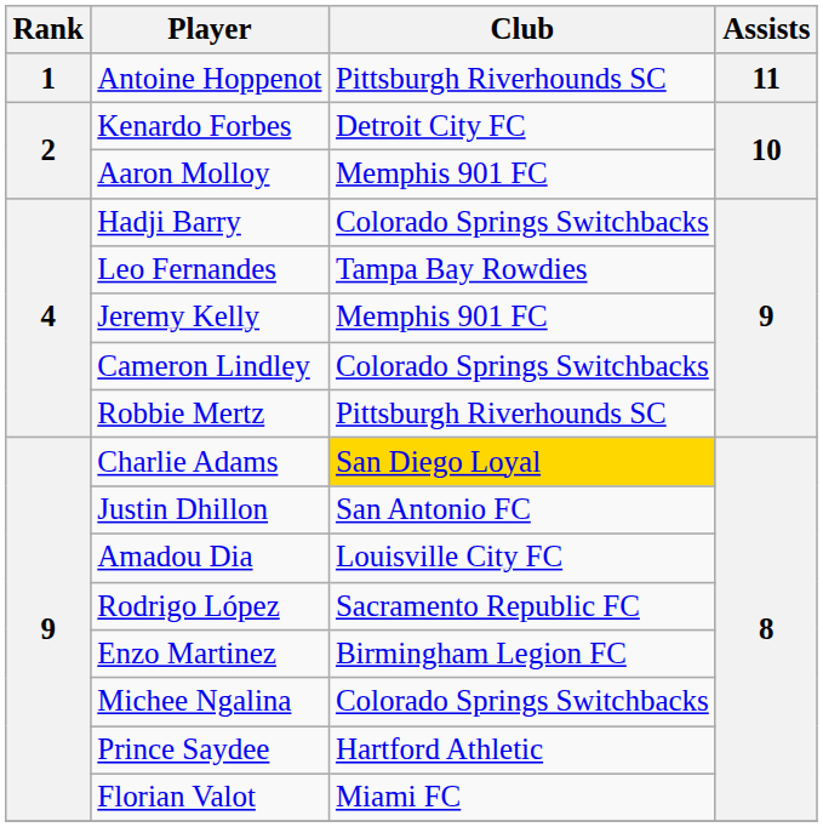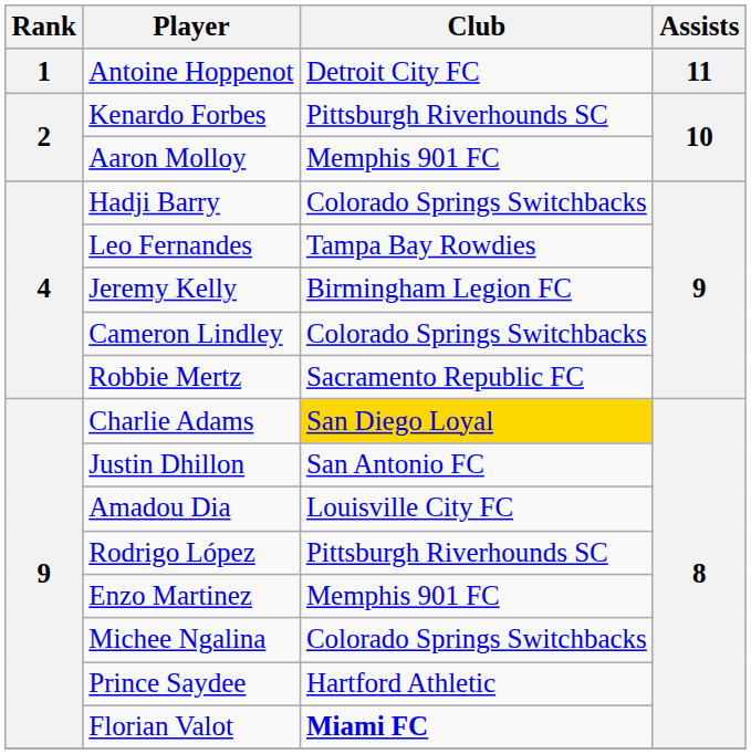Antoine Hoppenot | Club: Pittsburgh Riverhounds SC -> Detroit City FC
Kenardo Forbes | Club: Detroit City FC -> Pittsburgh Riverhounds SC
Jeremy Kelly | Club: Memphis 901 FC -> Birmingham Legion FC
Robbie Mertz | Club: Pittsburgh Riverhounds SC -> Sacramento Republic FC
Rodrigo López | Club: Sacramento Republic FC -> Pittsburgh Riverhounds SC
Enzo Martinez | Club: Birmingham Legion FC -> Memphis 901 FC
Florian Valot | Club: normal -> bold
